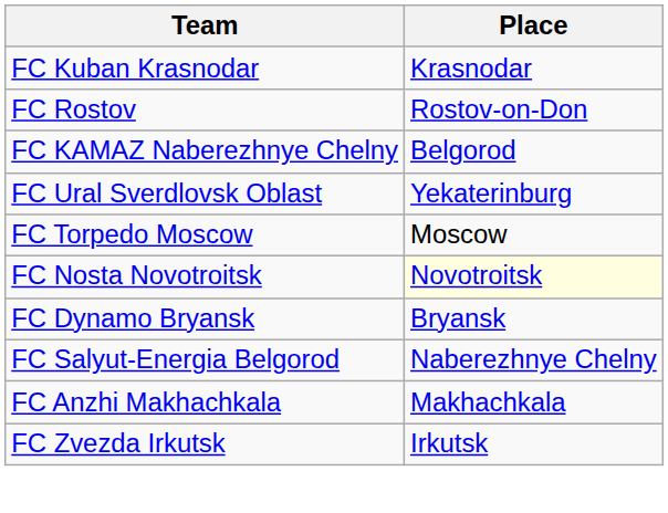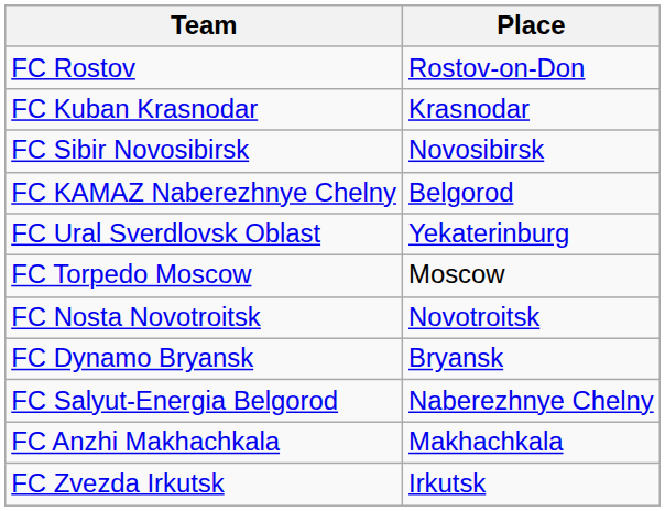rows swapped: FC Kuban Krasnodar <-> FC Rostov
+ row: FC Sibir Novosibirsk | Novosibirsk
FC Nosta Novotroitsk | Place: lightyellow background -> no background
